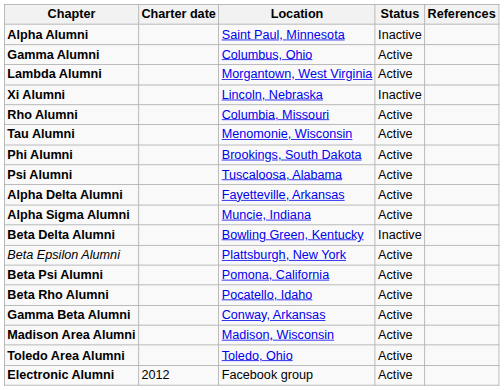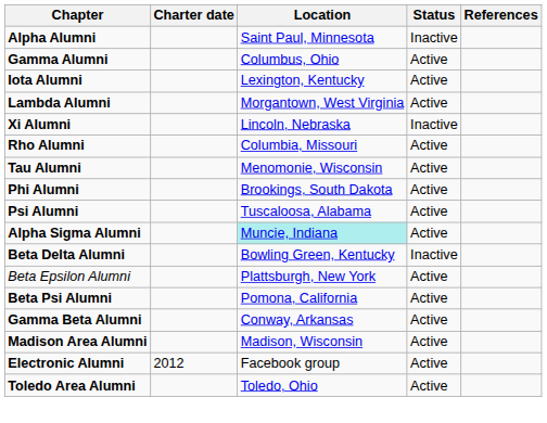+ row: Iota Alumni | Lexington, Kentucky | Active
- row: Alpha Delta Alumni | Fayetteville, Arkansas | Active
Alpha Sigma Alumni | Location: no background -> paleturquoise background
- row: Beta Rho Alumni | Pocatello, Idaho | Active
rows swapped: Toledo Area Alumni <-> Electronic Alumni
